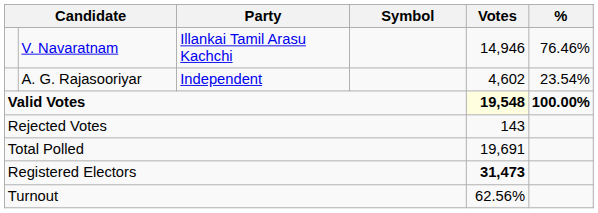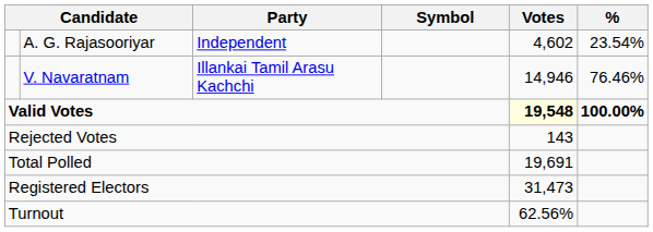rows swapped: V. Navaratnam <-> A. G. Rajasooriyar
Registered Electors | Votes: bold -> normal
